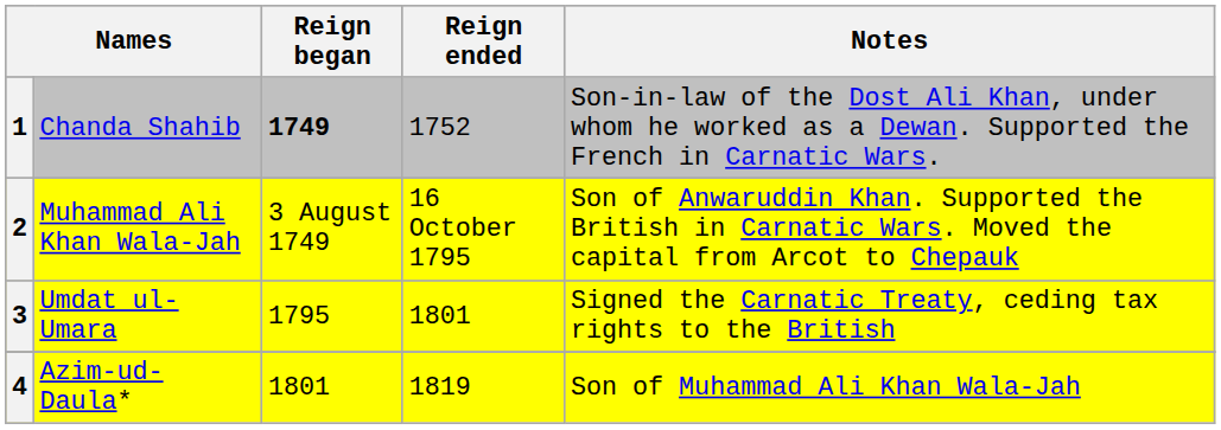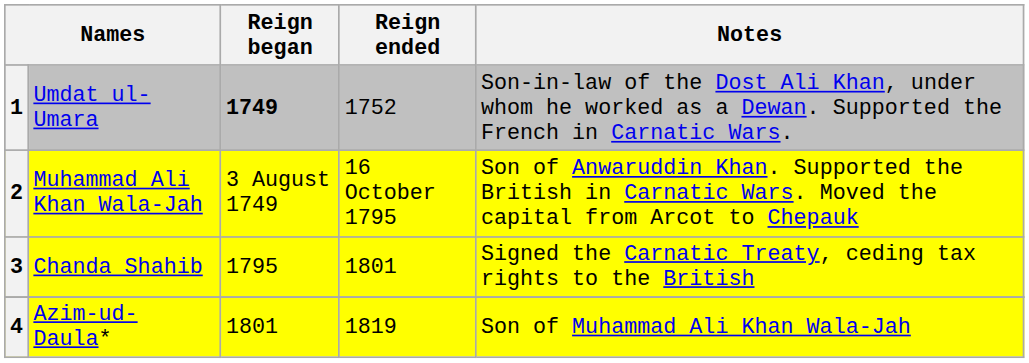1 | column 2: Chanda Shahib -> Umdat ul-Umara
3 | column 2: Umdat ul-Umara -> Chanda Shahib
